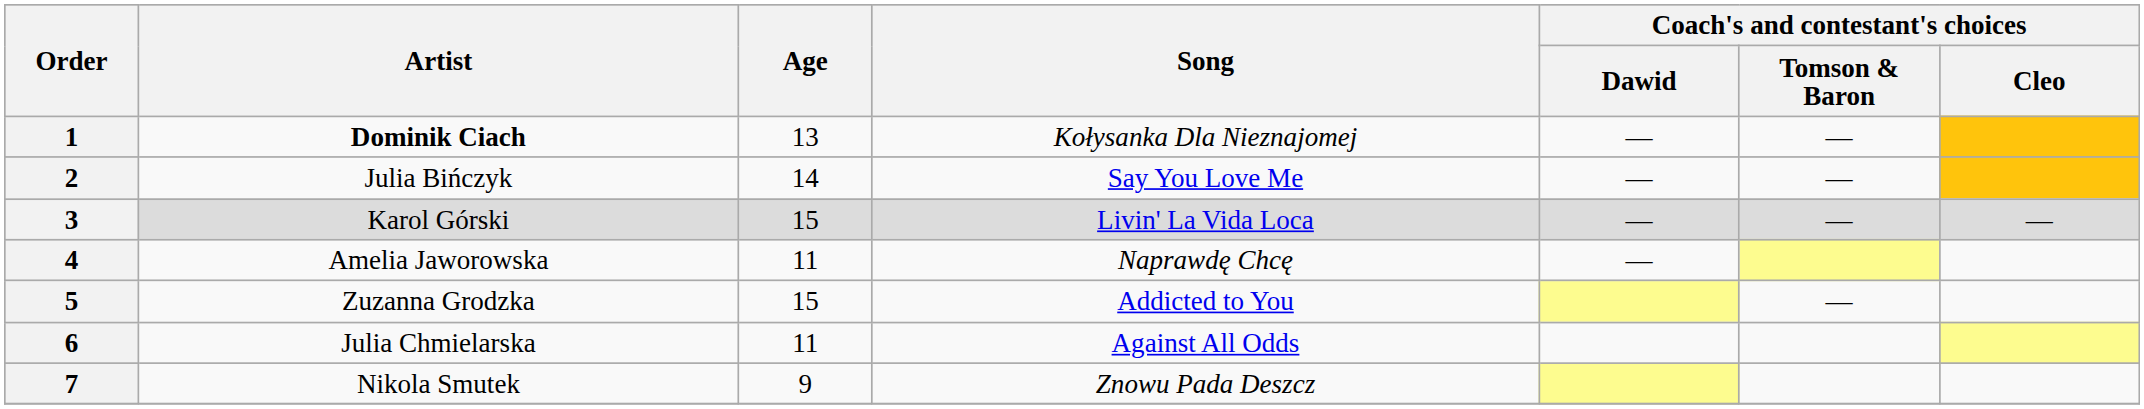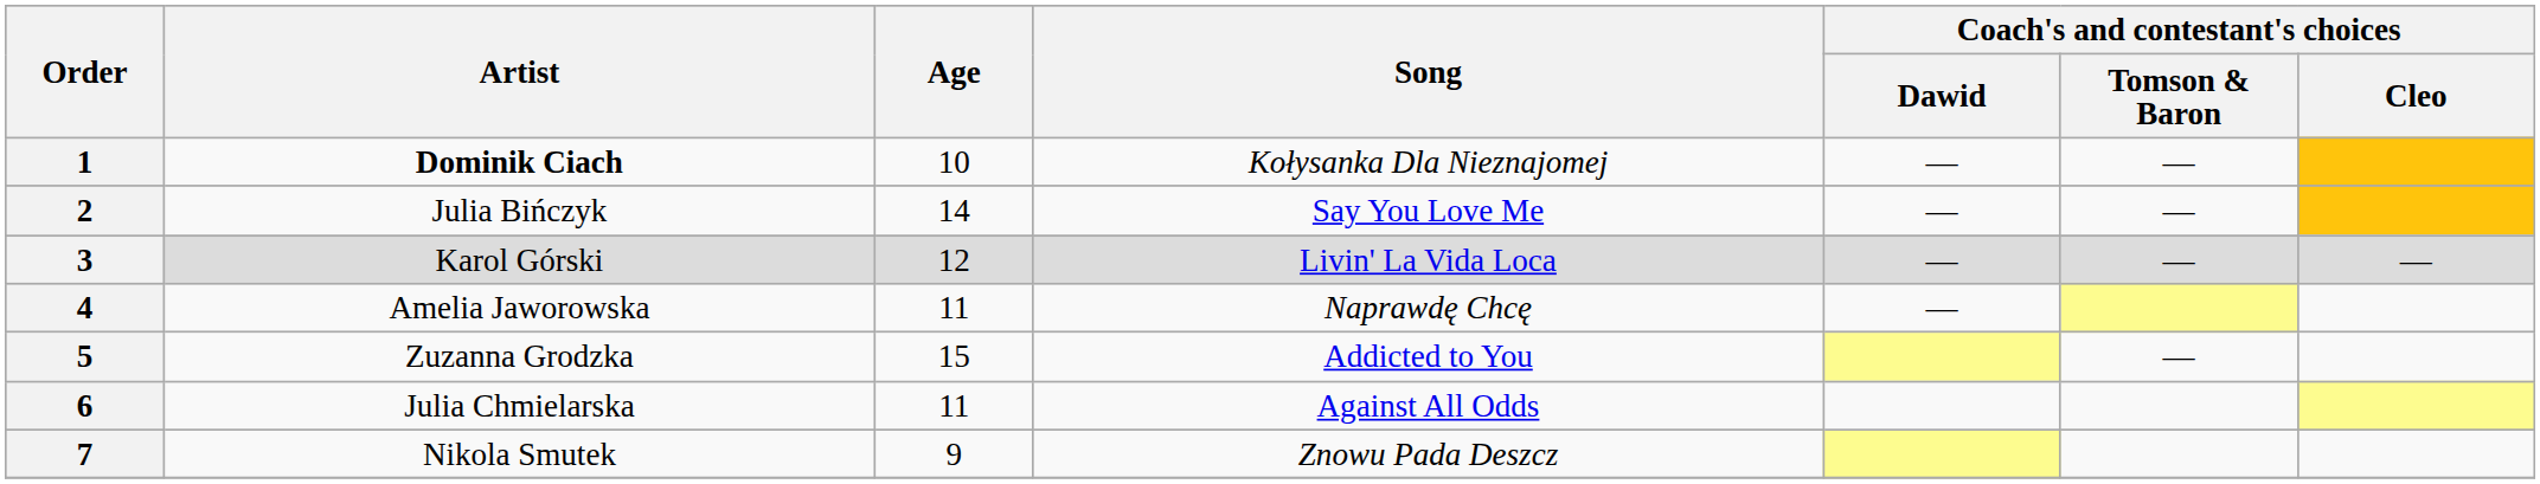1 | Age: 13 -> 10
3 | Age: 15 -> 12
